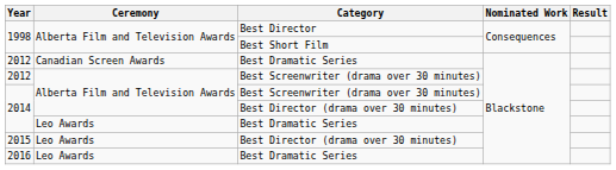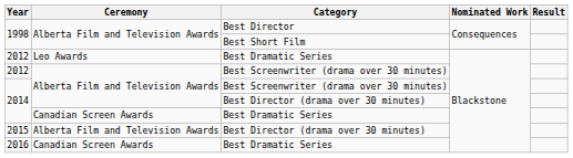2012 / Best Dramatic Series | Ceremony: Canadian Screen Awards -> Leo Awards
2014 / Best Dramatic Series | Ceremony: Leo Awards -> Canadian Screen Awards
2015 | Ceremony: Leo Awards -> Alberta Film and Television Awards
2016 | Ceremony: Leo Awards -> Canadian Screen Awards
